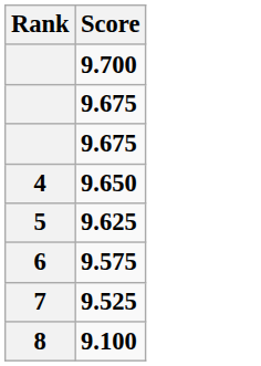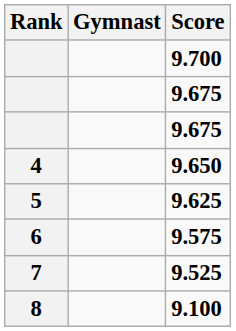+ column: Gymnast
